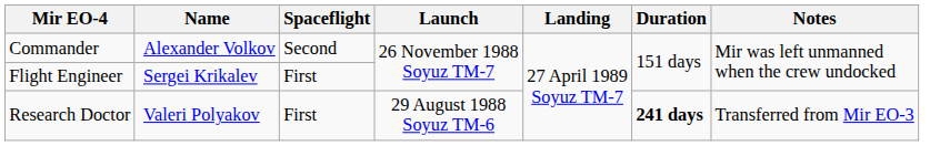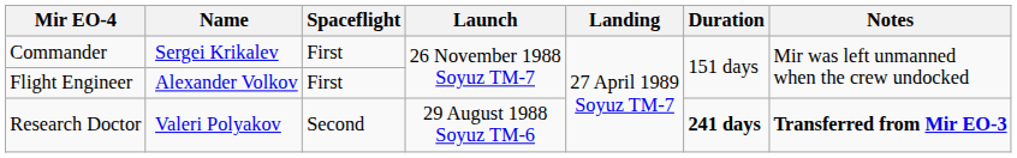Commander | Name: Alexander Volkov -> Sergei Krikalev
Commander | Spaceflight: Second -> First
Flight Engineer | Name: Sergei Krikalev -> Alexander Volkov
Research Doctor | Spaceflight: First -> Second
Research Doctor | Notes: normal -> bold
